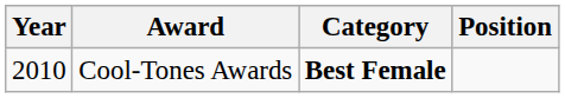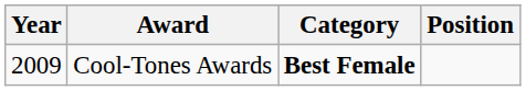Cool-Tones Awards | Year: 2010 -> 2009
